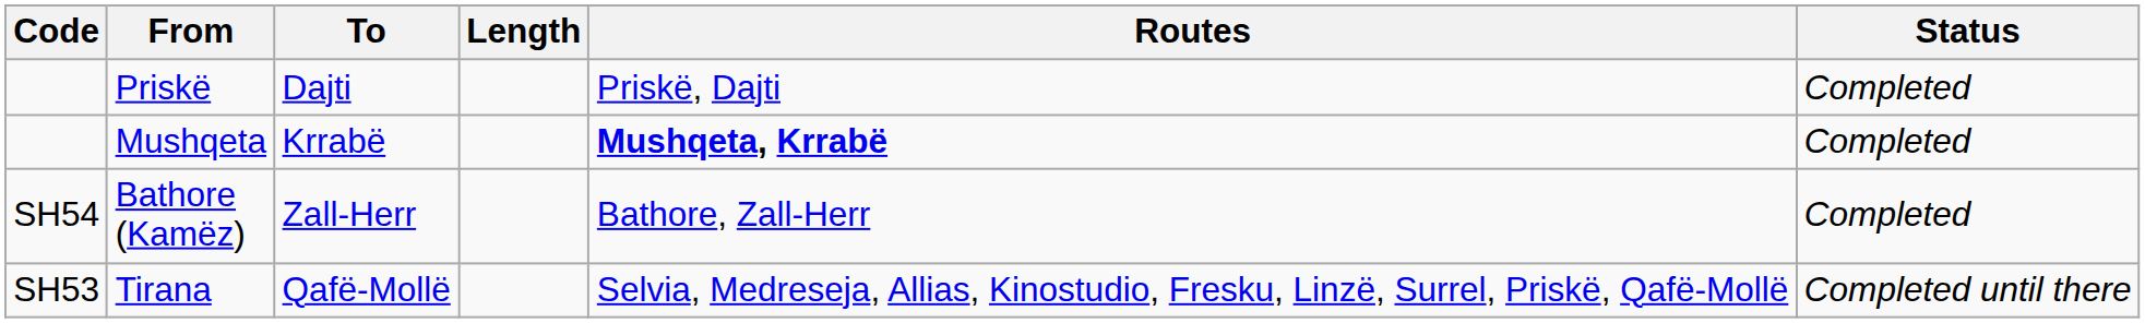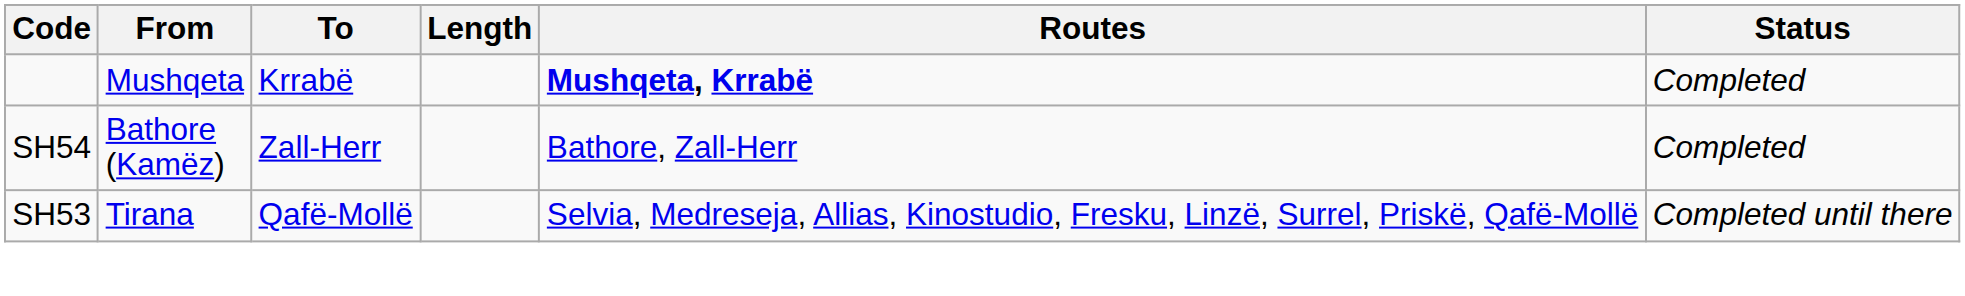- row: Priskë | Dajti | Priskë, Dajti | Completed
